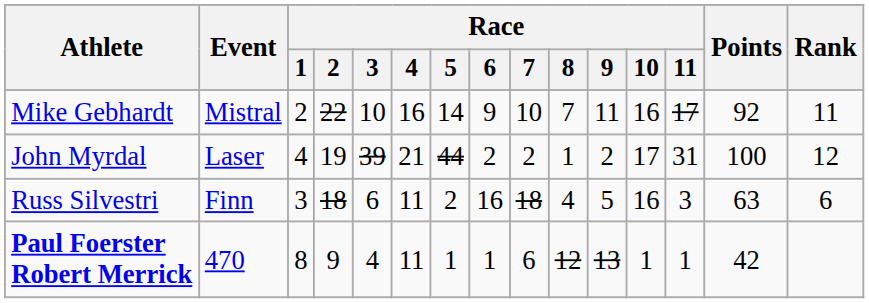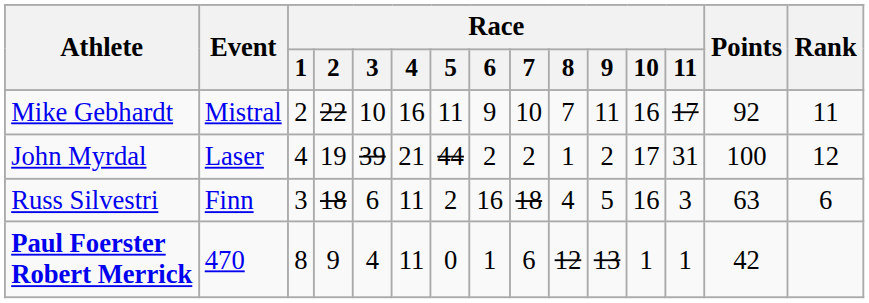Mike Gebhardt | Race / 5: 14 -> 11
Paul Foerster Robert Merrick | Race / 5: 1 -> 0
